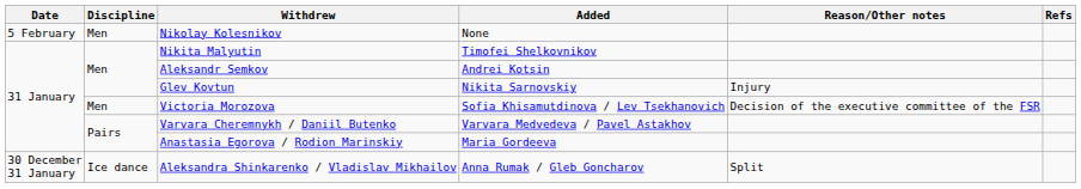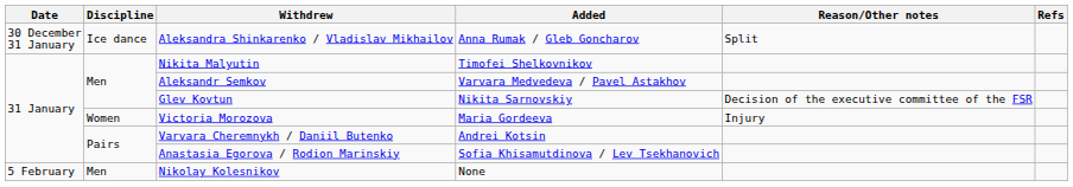rows swapped: Aleksandra Shinkarenko / Vladislav Mikhailov <-> Nikolay Kolesnikov
Aleksandr Semkov | Added: Andrei Kotsin -> Varvara Medvedeva / Pavel Astakhov
Glev Kovtun | Reason/Other notes: Injury -> Decision of the executive committee of the FSR
Victoria Morozova | Discipline: Men -> Women
Victoria Morozova | Added: Sofia Khisamutdinova / Lev Tsekhanovich -> Maria Gordeeva
Victoria Morozova | Reason/Other notes: Decision of the executive committee of the FSR -> Injury
Varvara Cheremnykh / Daniil Butenko | Added: Varvara Medvedeva / Pavel Astakhov -> Andrei Kotsin
Anastasia Egorova / Rodion Marinskiy | Added: Maria Gordeeva -> Sofia Khisamutdinova / Lev Tsekhanovich
